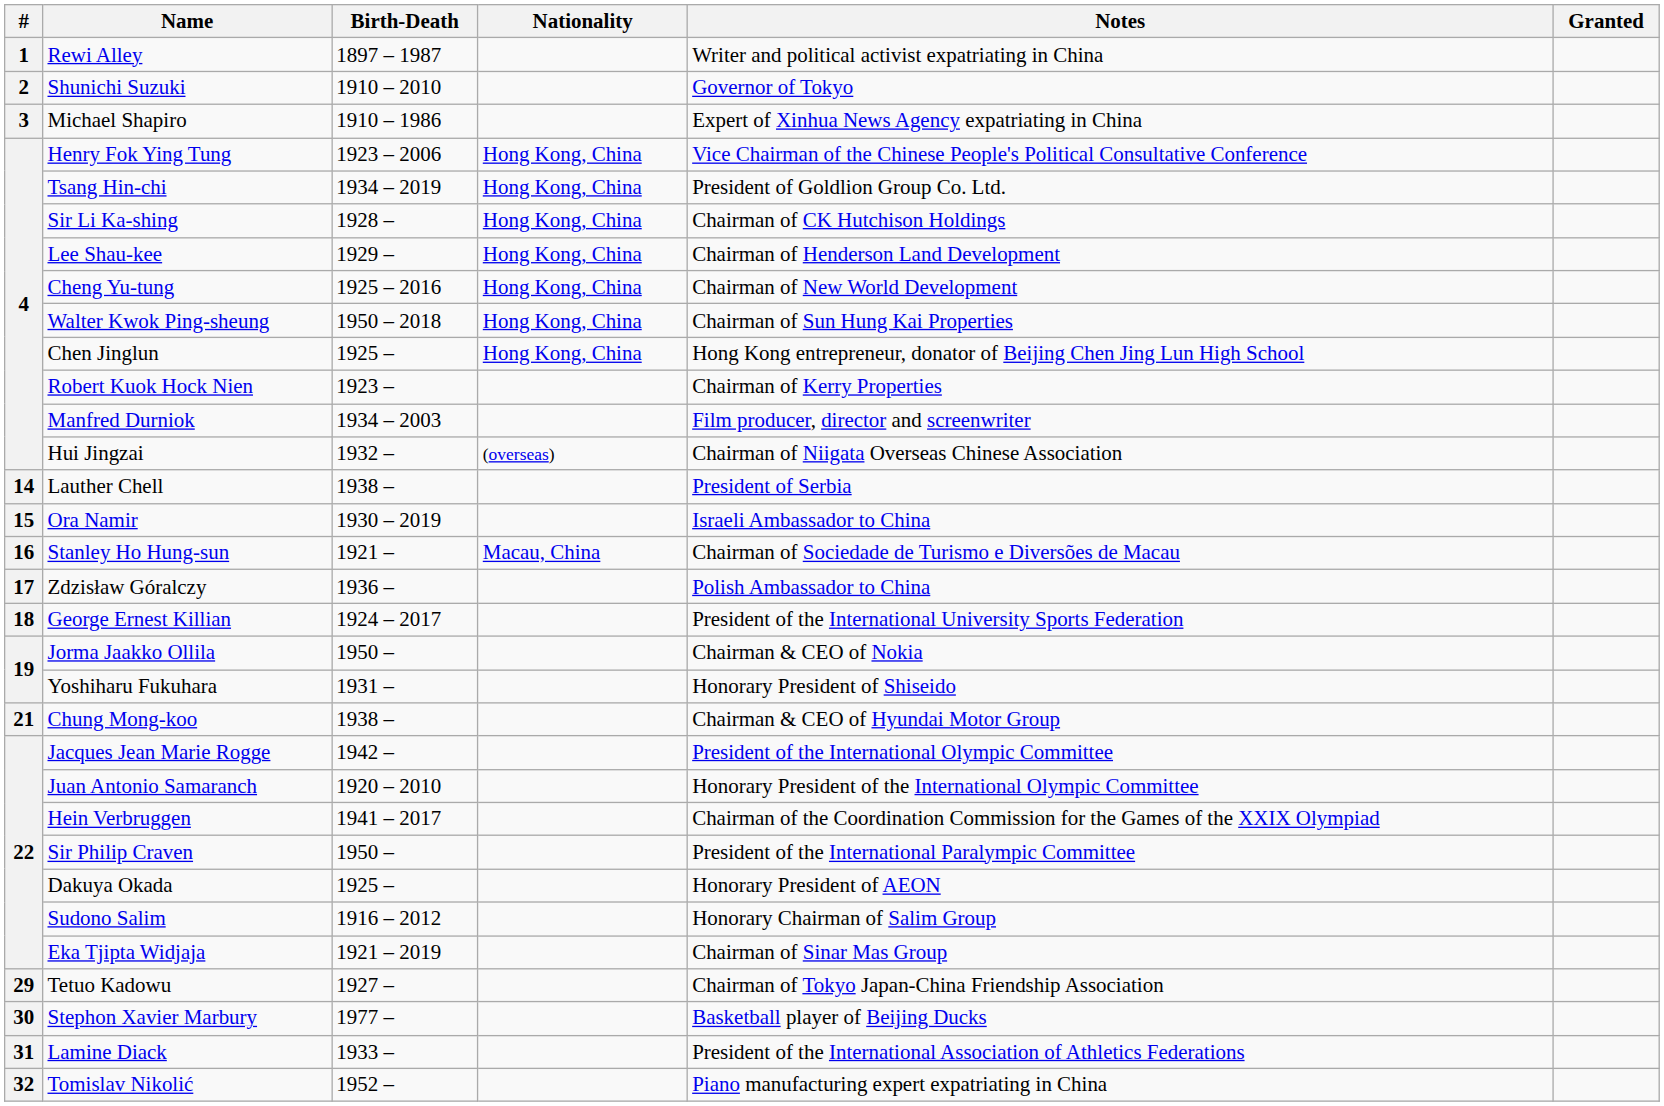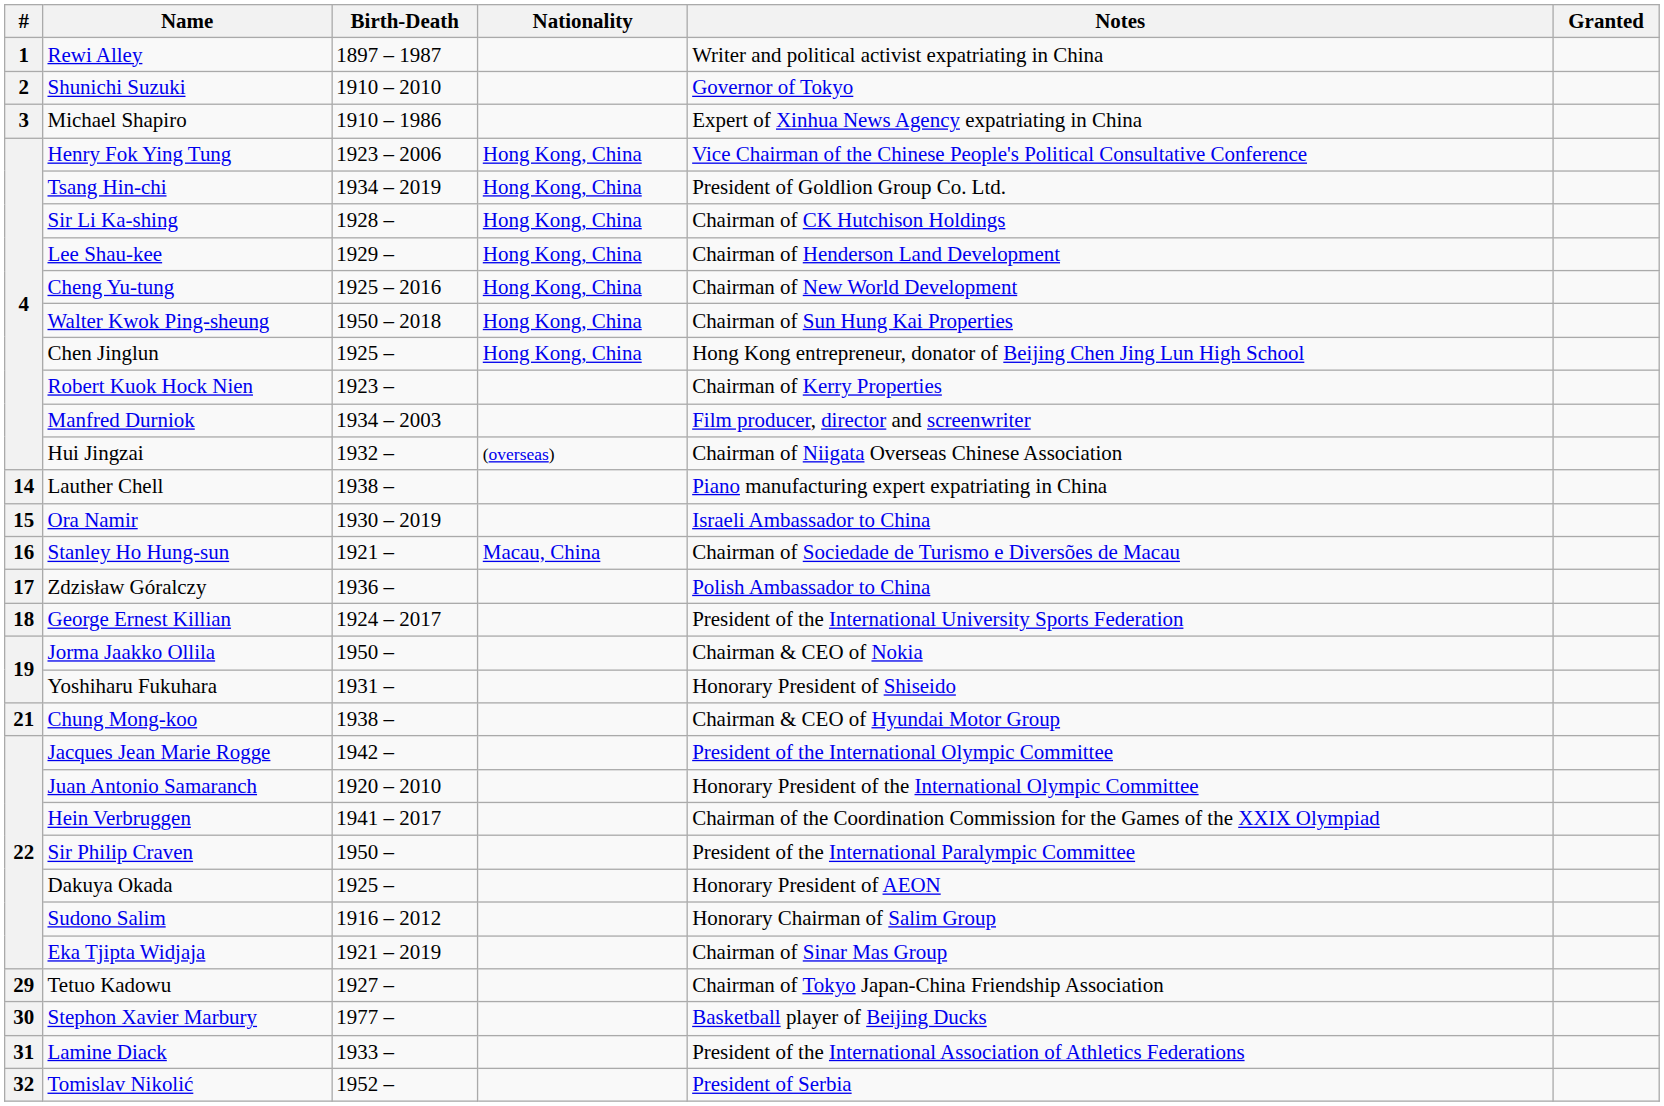Lauther Chell | Notes: President of Serbia -> Piano manufacturing expert expatriating in China
Tomislav Nikolić | Notes: Piano manufacturing expert expatriating in China -> President of Serbia
